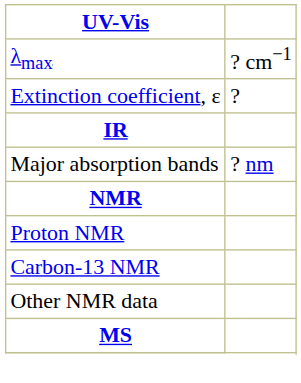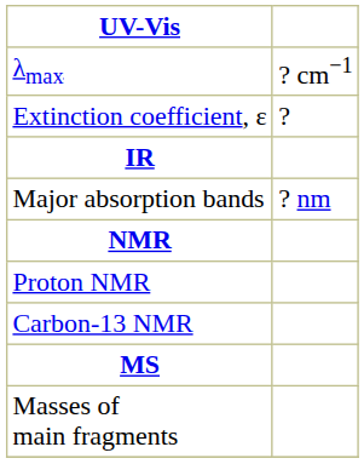- row: Other NMR data
+ row: Masses of main fragments
